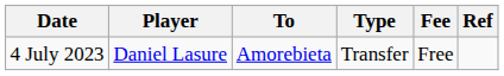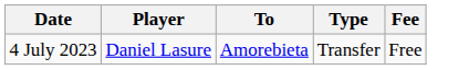- column: Ref
